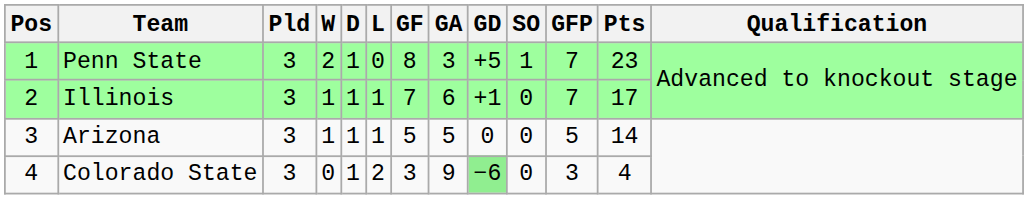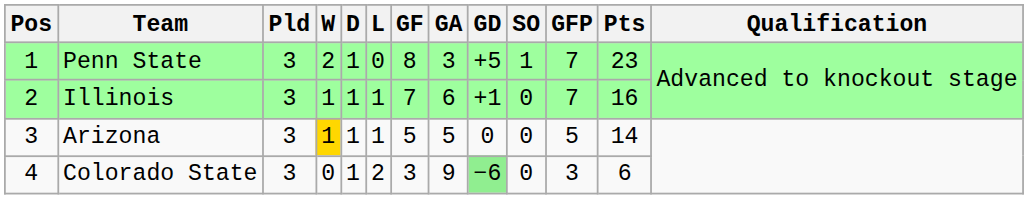Illinois | Pts: 17 -> 16
Arizona | W: no background -> gold background
Colorado State | Pts: 4 -> 6
